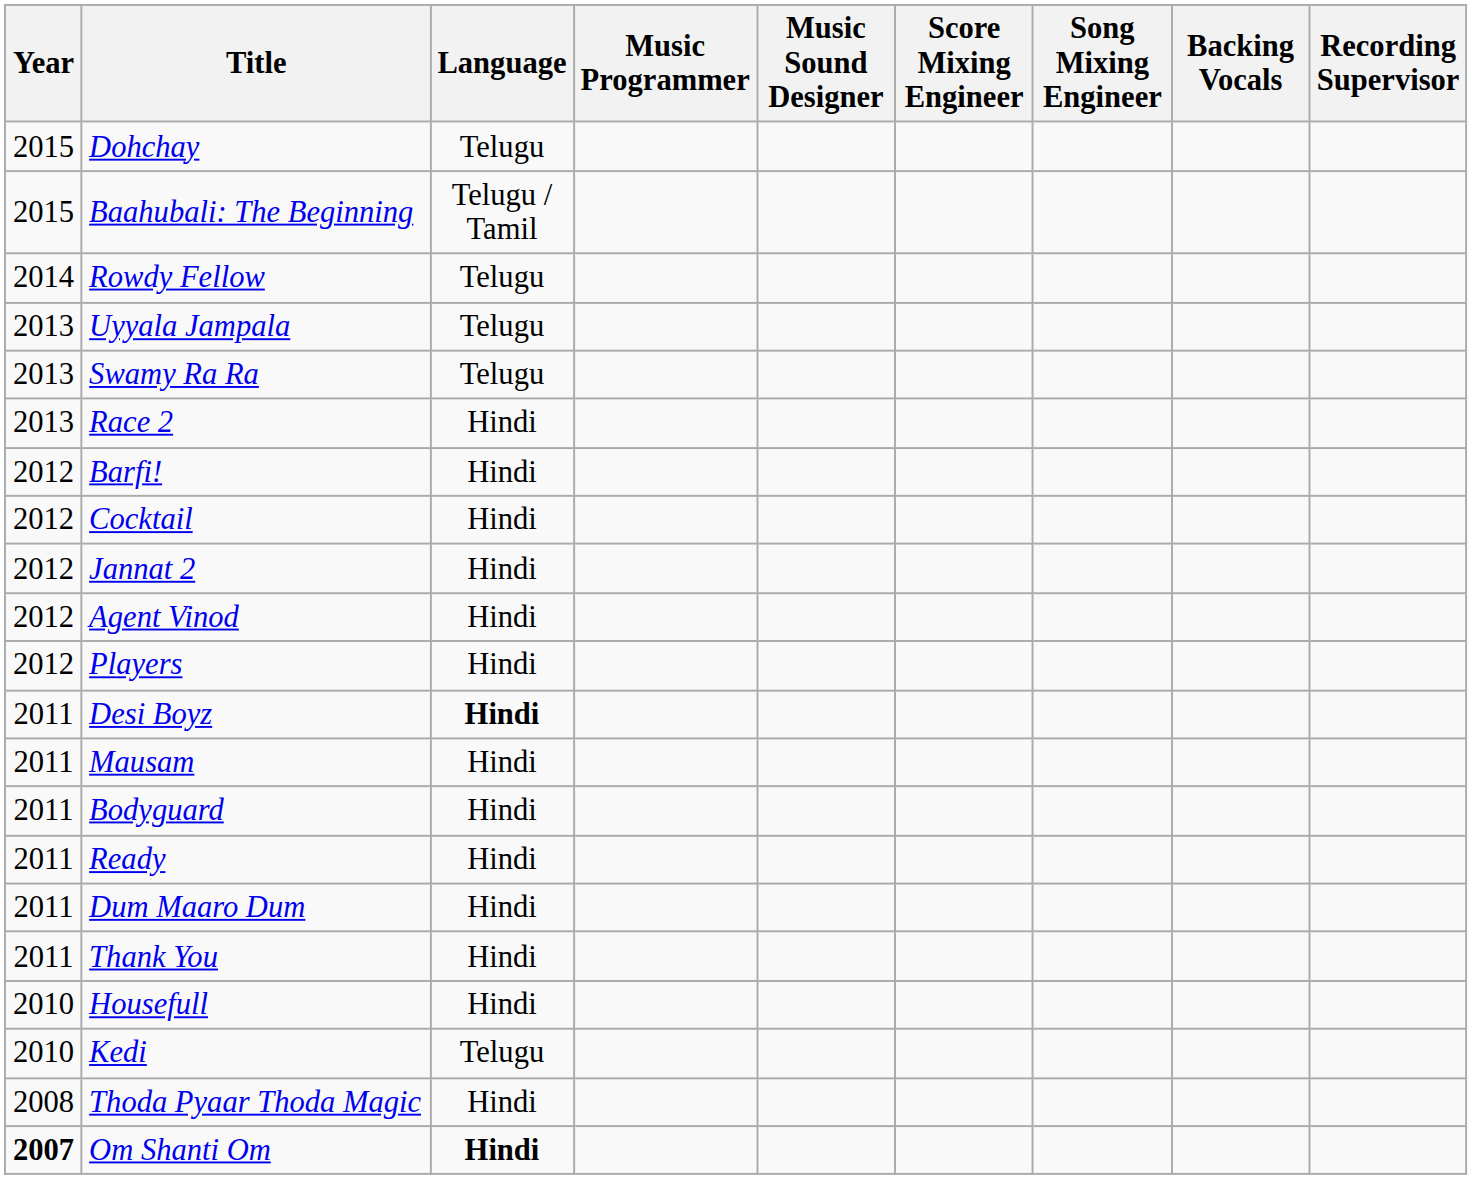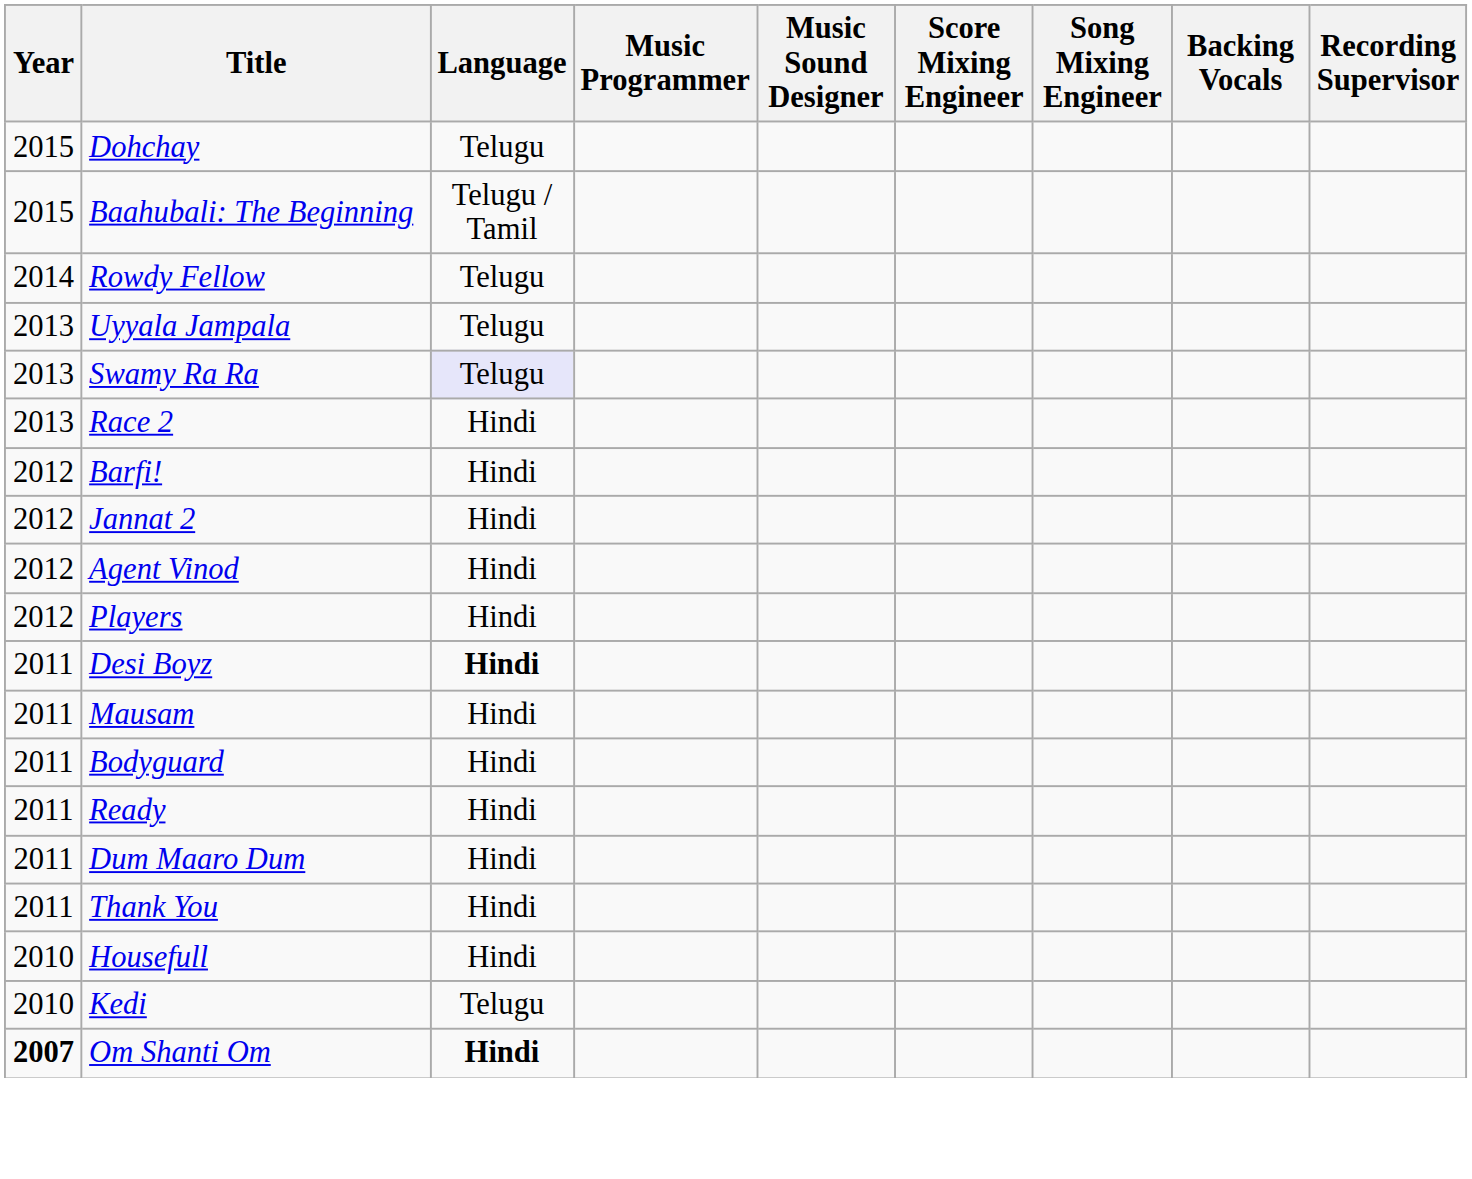Swamy Ra Ra | Language: no background -> lavender background
- row: 2012 | Cocktail | Hindi
- row: 2008 | Thoda Pyaar Thoda Magic | Hindi
